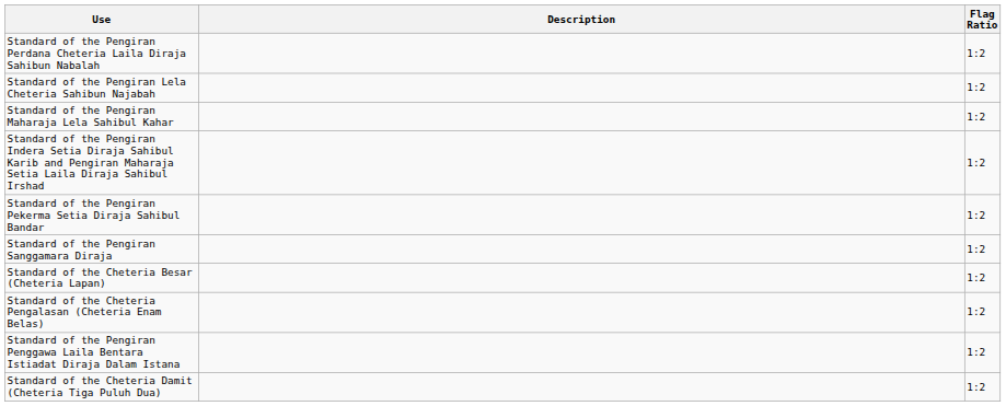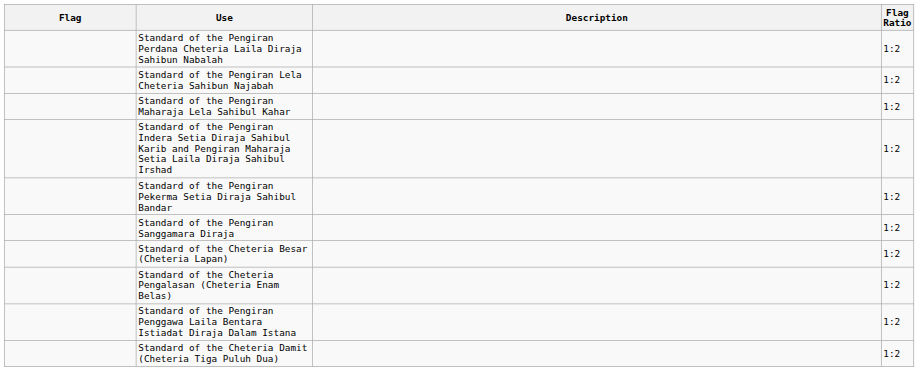+ column: Flag
